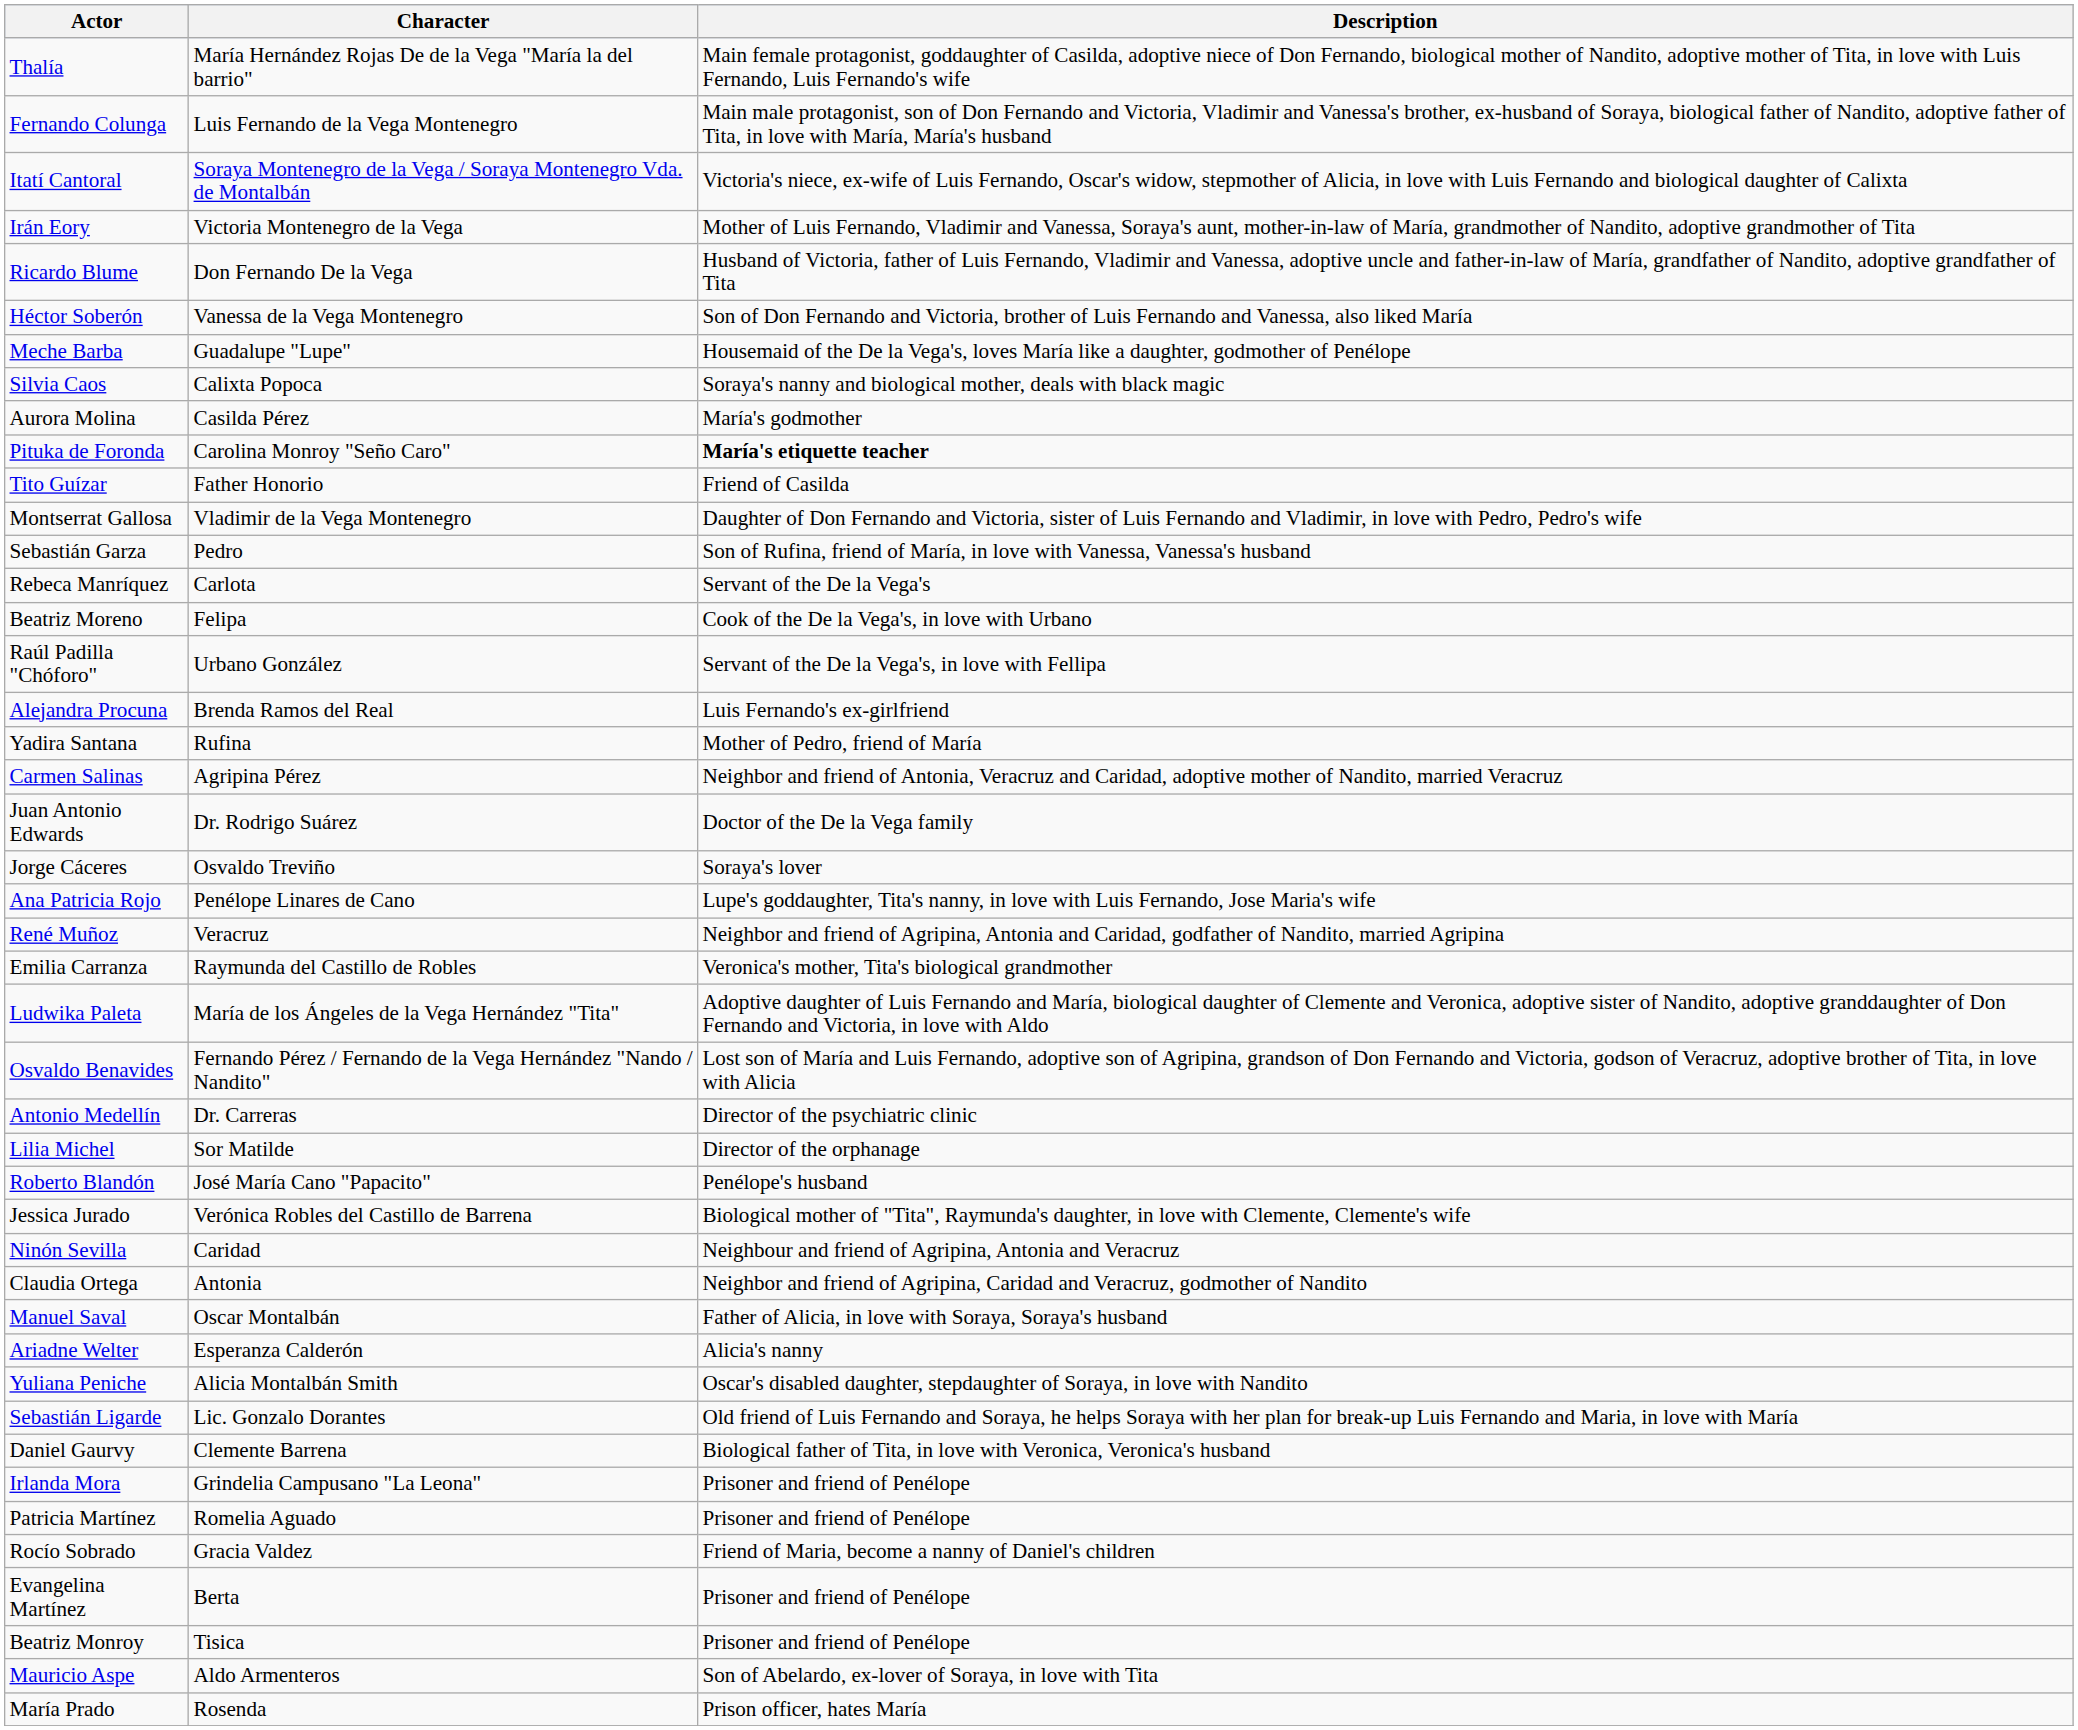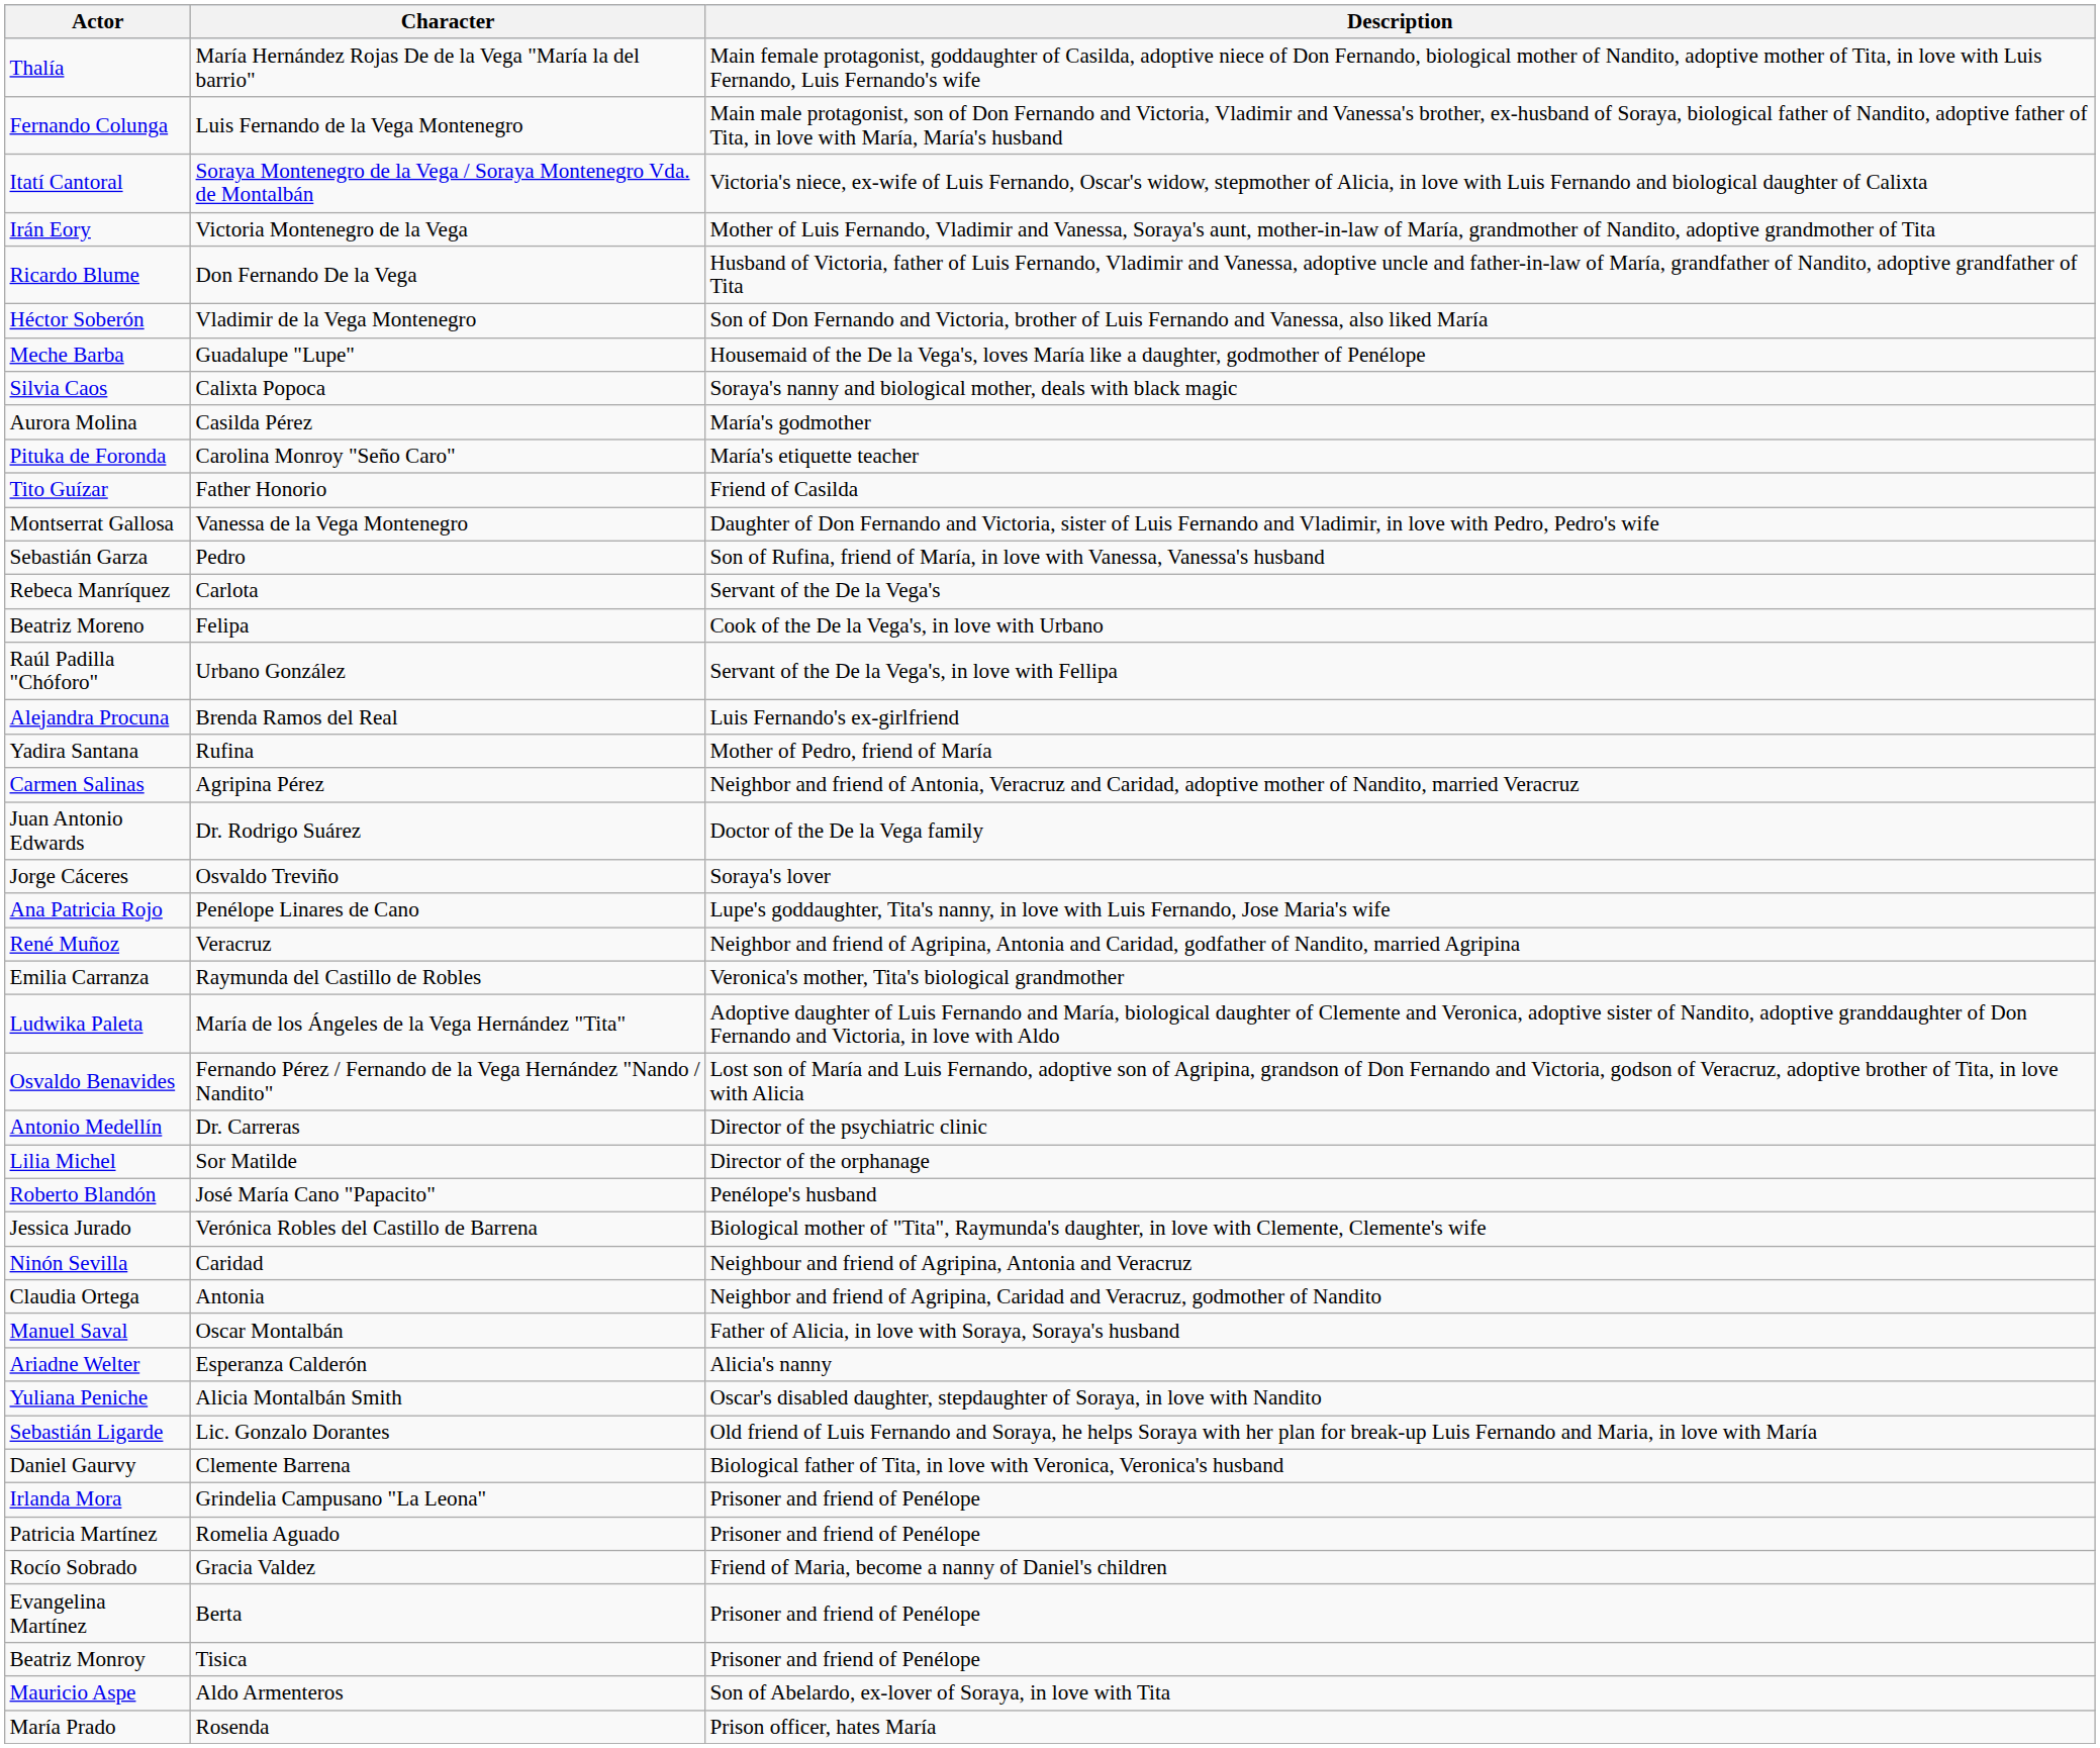Héctor Soberón | Character: Vanessa de la Vega Montenegro -> Vladimir de la Vega Montenegro
Pituka de Foronda | Description: bold -> normal
Montserrat Gallosa | Character: Vladimir de la Vega Montenegro -> Vanessa de la Vega Montenegro
